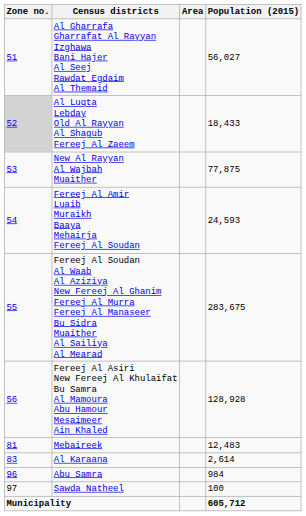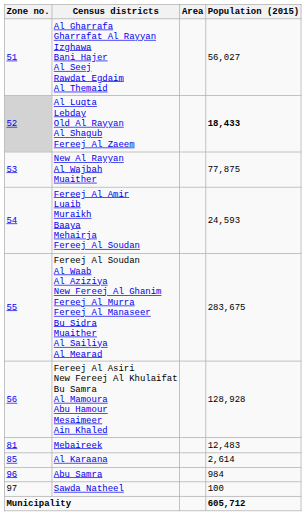Al Luqta Lebday Old Al Rayyan Al Shagub Fereej Al Zaeem | Population (2015): normal -> bold
Al Karaana | Zone no.: 83 -> 85
